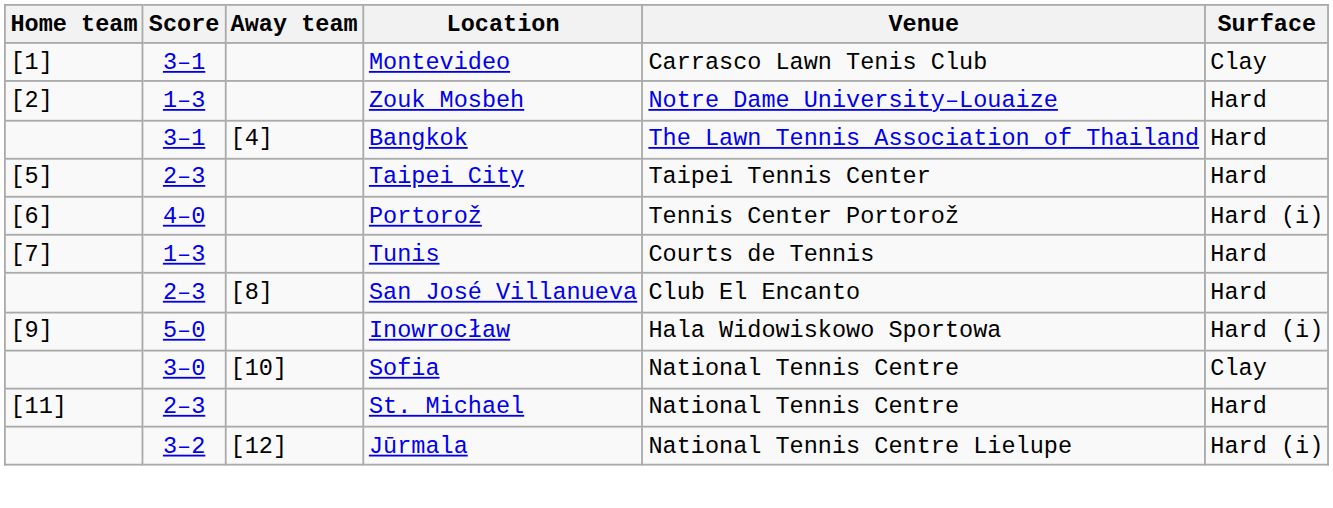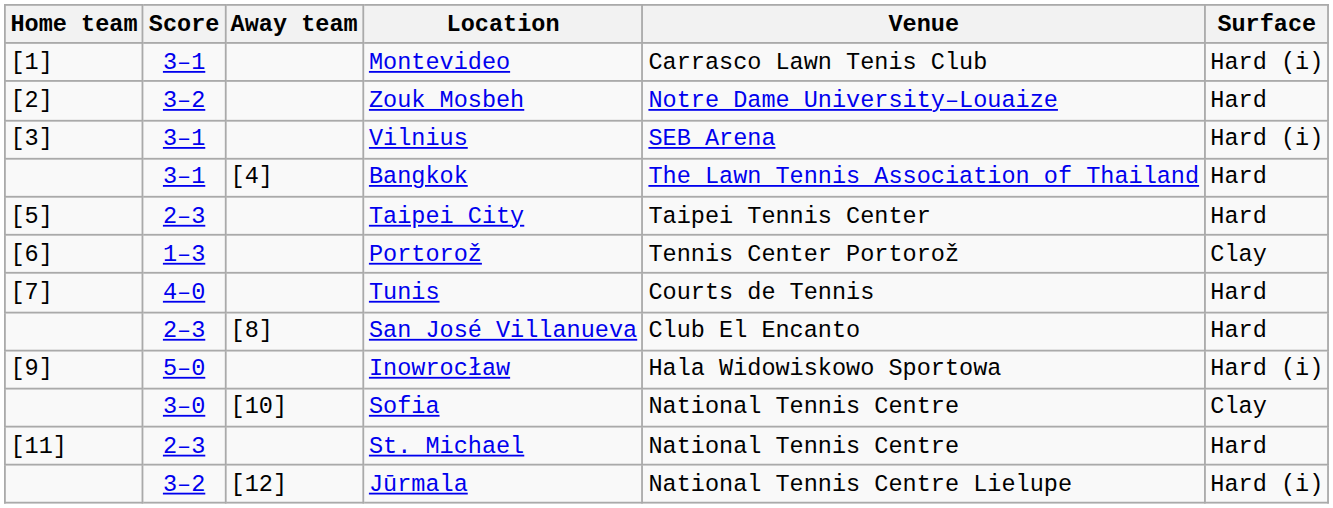Montevideo | Surface: Clay -> Hard (i)
Zouk Mosbeh | Score: 1–3 -> 3–2
+ row: [3] | 3–1 | Vilnius | SEB Arena | Hard (i)
Portorož | Score: 4–0 -> 1–3
Portorož | Surface: Hard (i) -> Clay
Tunis | Score: 1–3 -> 4–0
